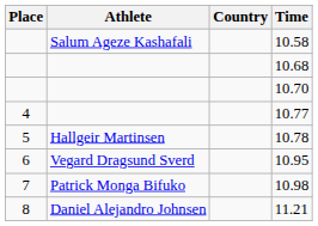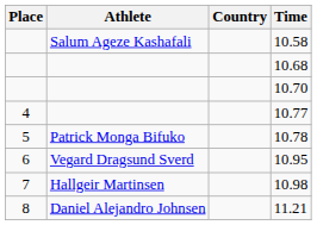10.78 | Athlete: Hallgeir Martinsen -> Patrick Monga Bifuko
10.98 | Athlete: Patrick Monga Bifuko -> Hallgeir Martinsen
